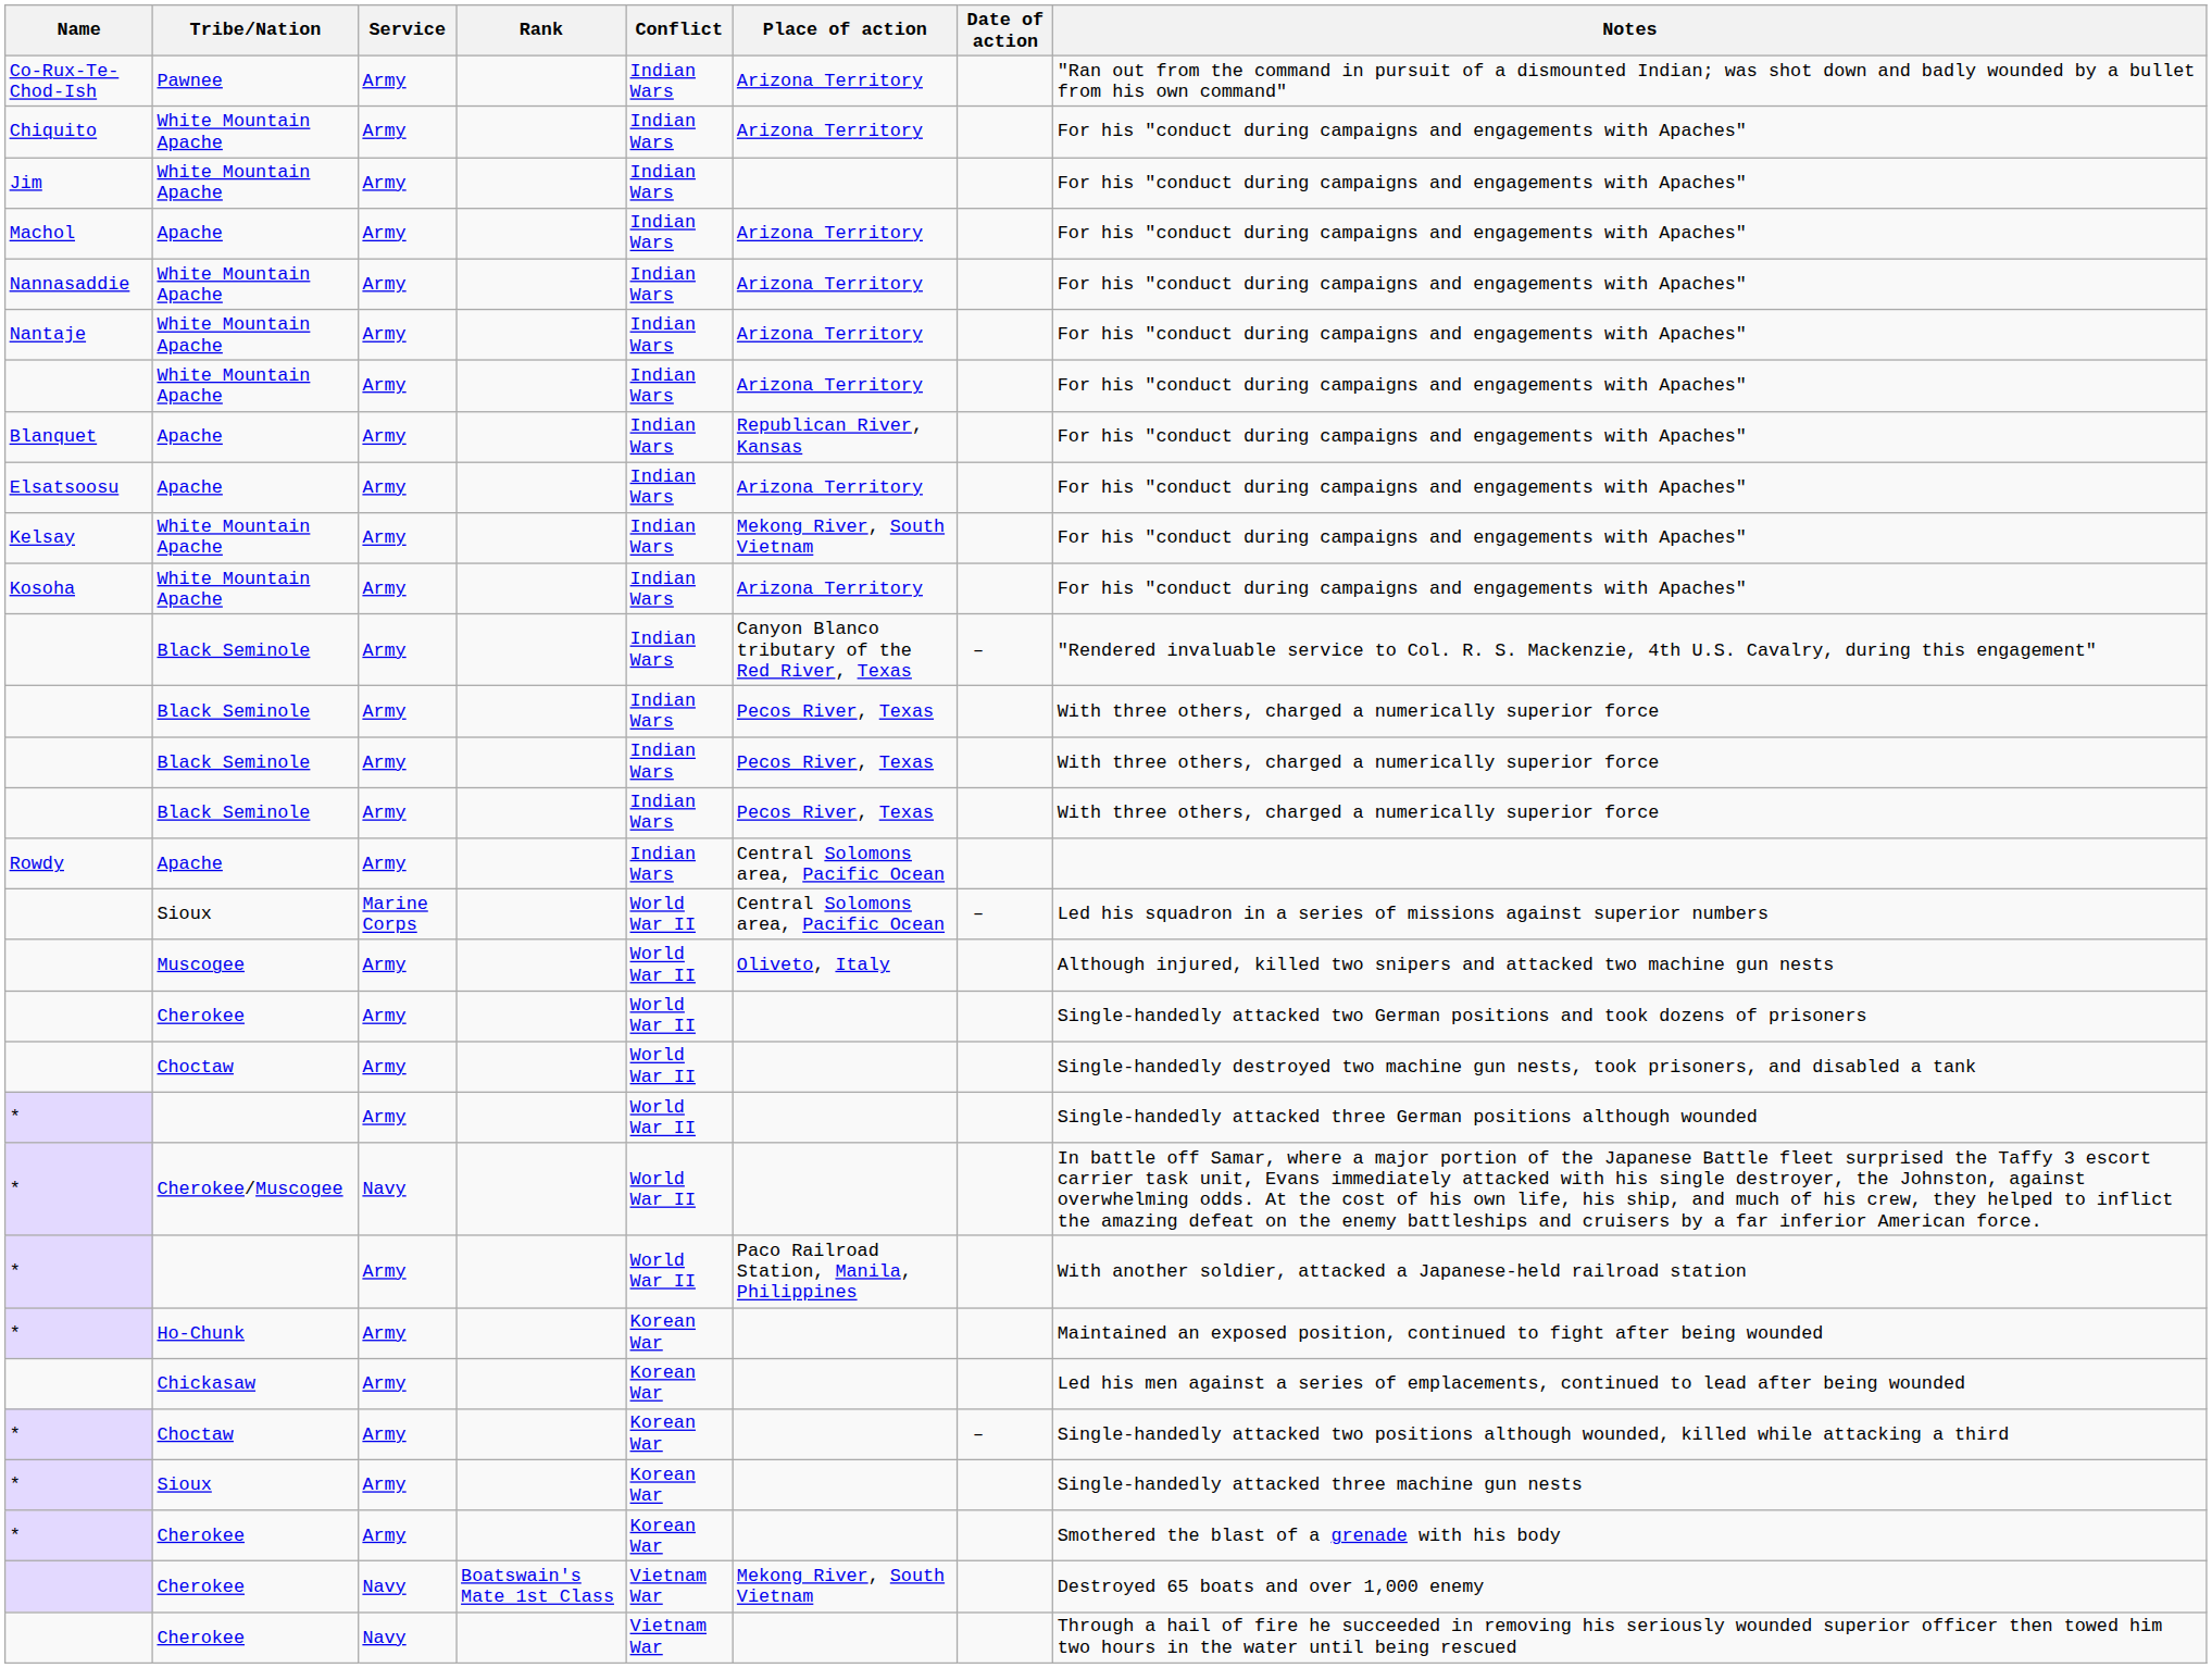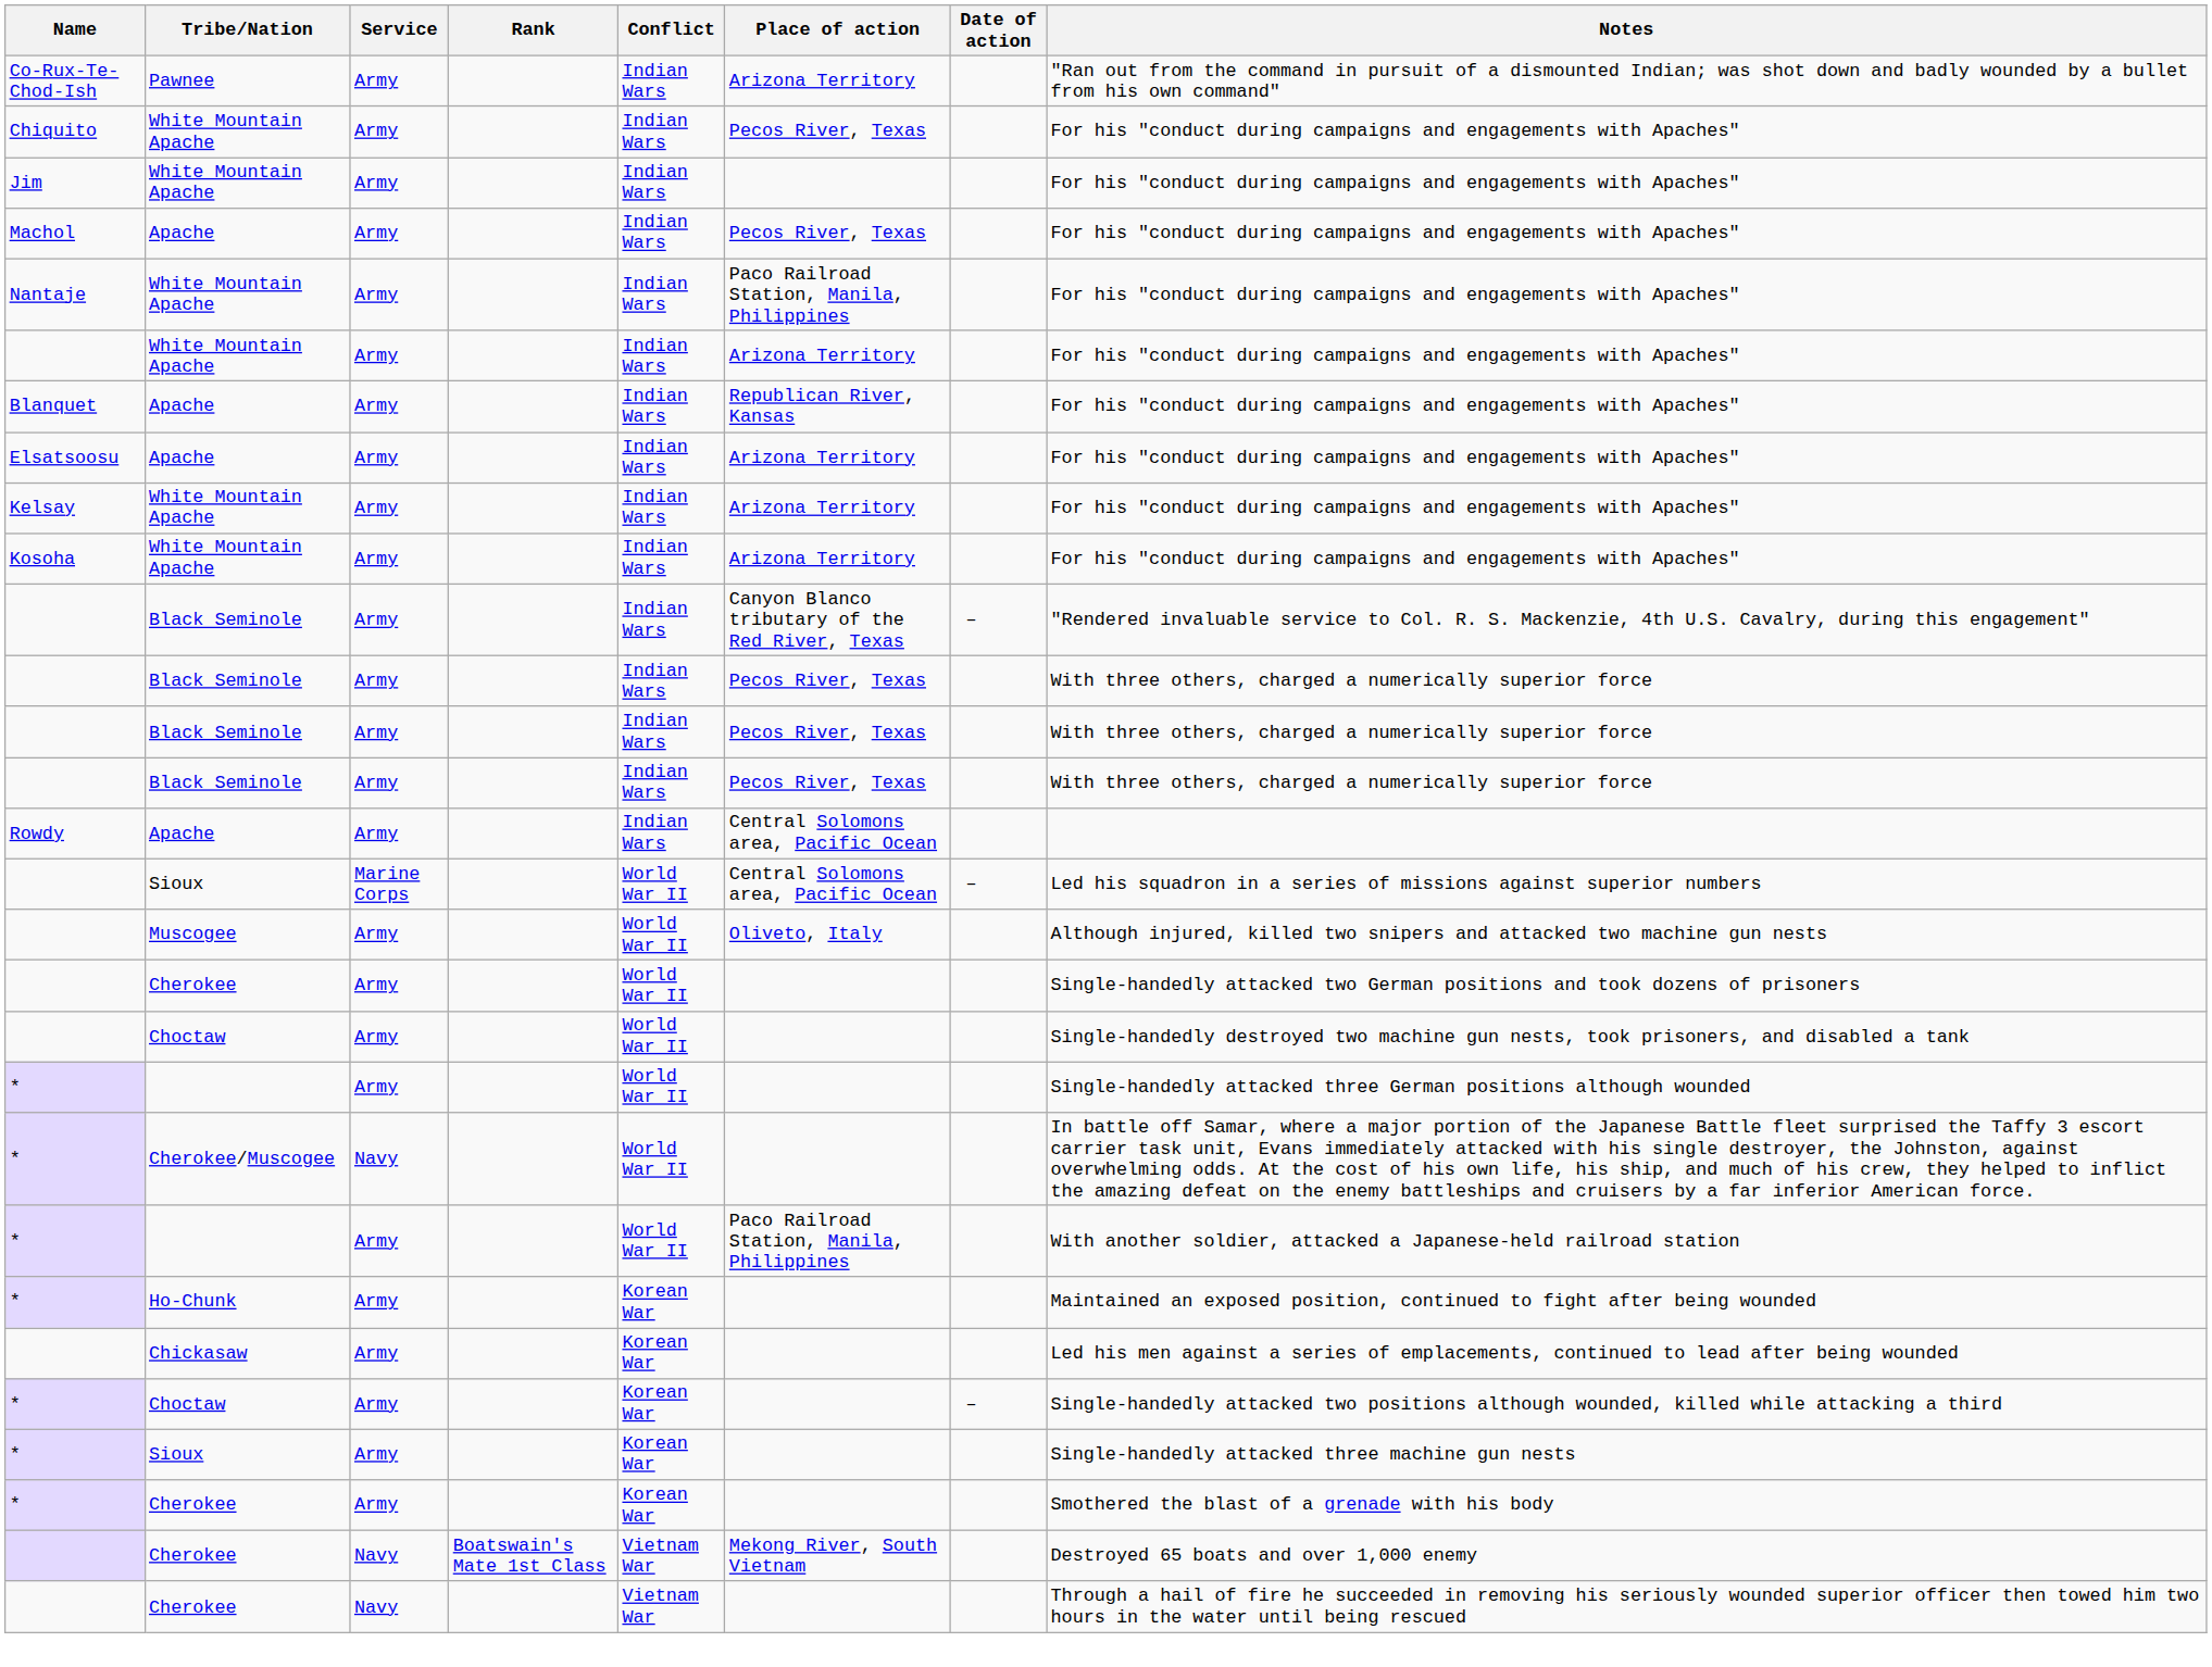Chiquito | Place of action: Arizona Territory -> Pecos River, Texas
Machol | Place of action: Arizona Territory -> Pecos River, Texas
- row: Nannasaddie | White Mountain Apache | Army | Indian Wars | Arizona Territory | For his "conduct during campaigns and engagements with Apaches"
Nantaje | Place of action: Arizona Territory -> Paco Railroad Station, Manila, Philippines
Kelsay | Place of action: Mekong River, South Vietnam -> Arizona Territory
